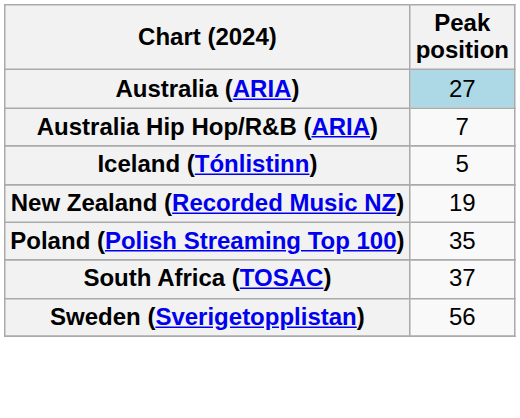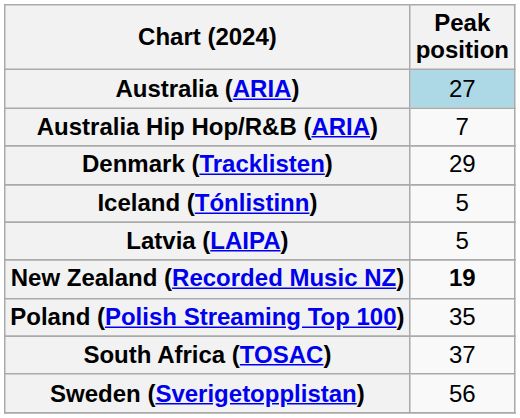+ row: Denmark (Tracklisten) | 29
+ row: Latvia (LAIPA) | 5
New Zealand (Recorded Music NZ) | Peak position: normal -> bold
